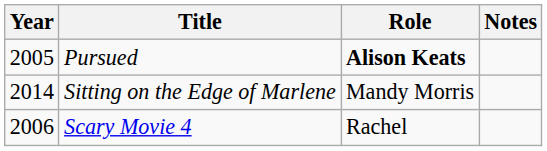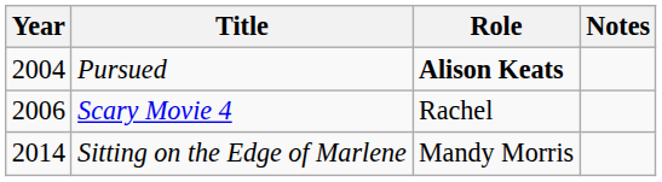Pursued | Year: 2005 -> 2004
rows swapped: Scary Movie 4 <-> Sitting on the Edge of Marlene
